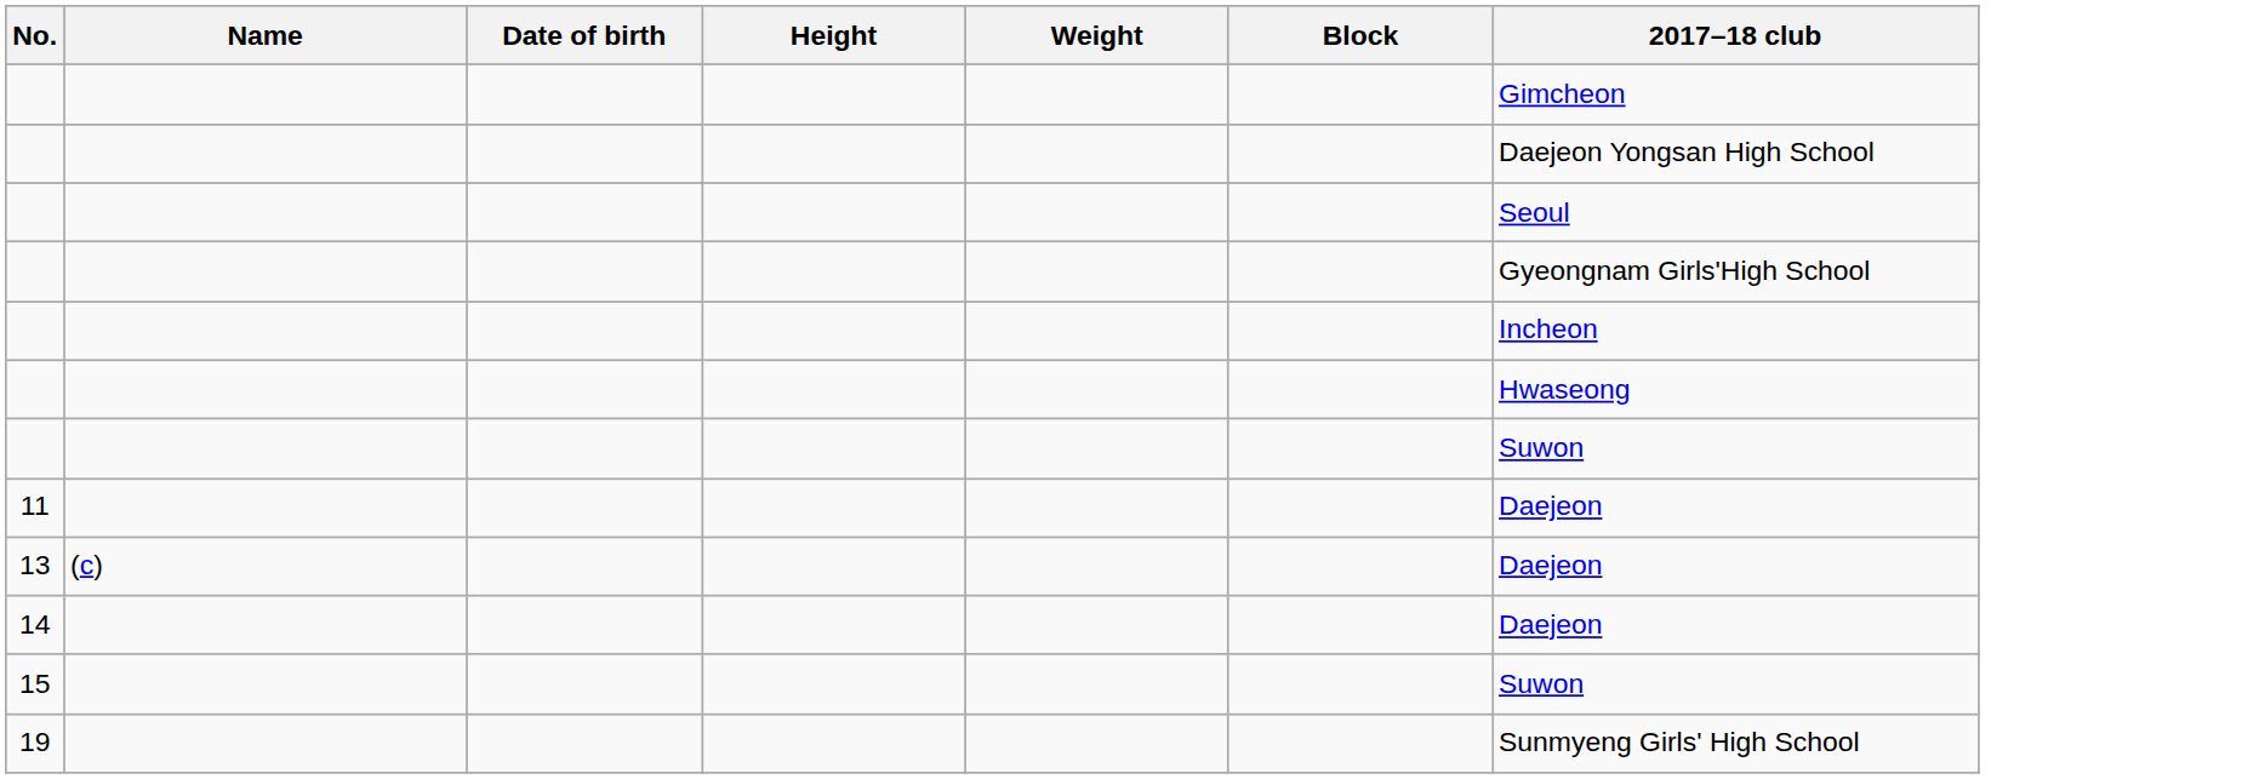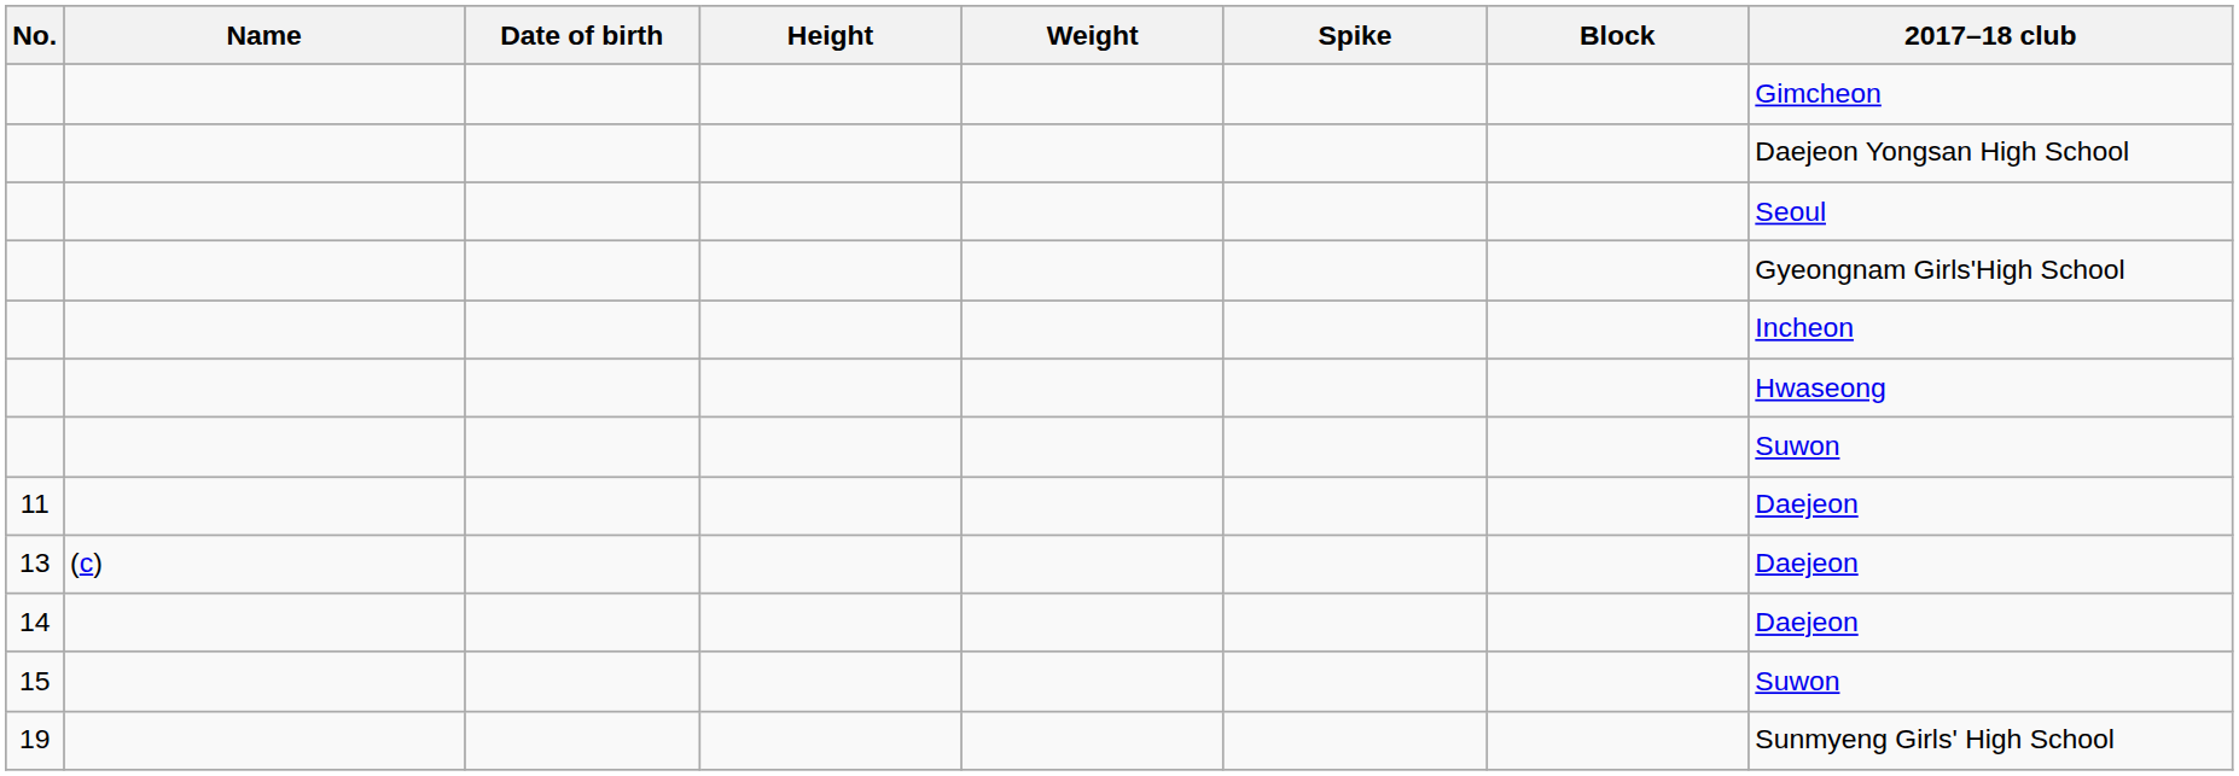+ column: Spike
